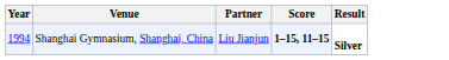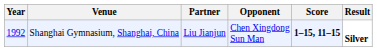+ column: Opponent | Chen Xingdong Sun Man
Shanghai Gymnasium, Shanghai, China | Year: 1994 -> 1992
